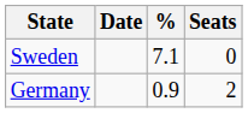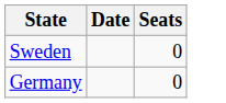- column: % | 7.1 | 0.9
Germany | Seats: 2 -> 0
